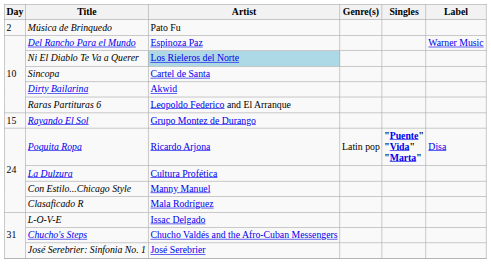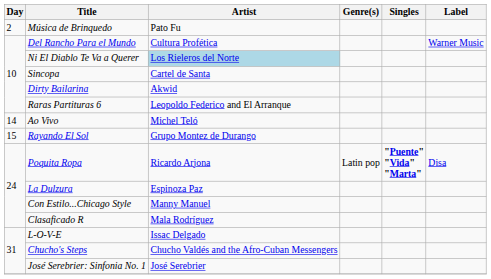Del Rancho Para el Mundo | Artist: Espinoza Paz -> Cultura Profética
+ row: 14 | Ao Vivo | Michel Teló
La Dulzura | Artist: Cultura Profética -> Espinoza Paz
